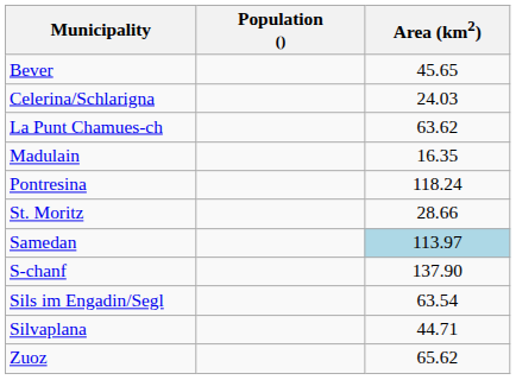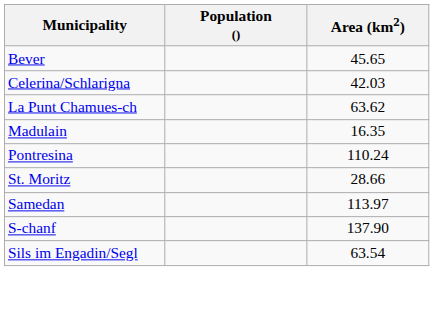Celerina/Schlarigna | Area (km2): 24.03 -> 42.03
Pontresina | Area (km2): 118.24 -> 110.24
Samedan | Area (km2): lightblue background -> no background
- row: Silvaplana | 44.71
- row: Zuoz | 65.62
